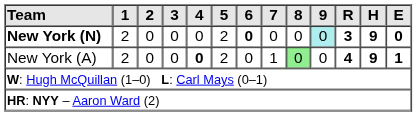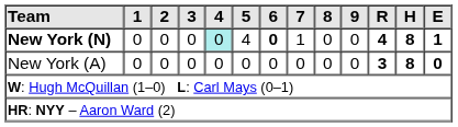New York (N) | 1: 2 -> 0
New York (N) | 4: no background -> paleturquoise background
New York (N) | 5: 2 -> 4
New York (N) | 7: 0 -> 1
New York (N) | 9: paleturquoise background -> no background
New York (N) | R: 3 -> 4
New York (N) | H: 9 -> 8
New York (N) | E: 0 -> 1
New York (A) | 1: 2 -> 0
New York (A) | 4: bold -> normal
New York (A) | 5: 2 -> 0
New York (A) | 7: 1 -> 0
New York (A) | 8: lightgreen background -> no background
New York (A) | R: 4 -> 3
New York (A) | H: 9 -> 8
New York (A) | E: 1 -> 0
